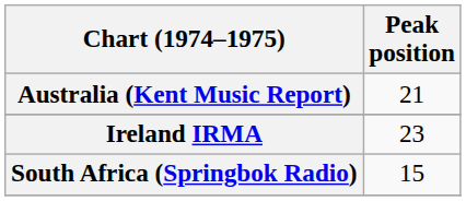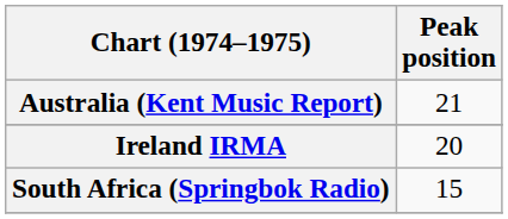Ireland IRMA | Peak position: 23 -> 20
